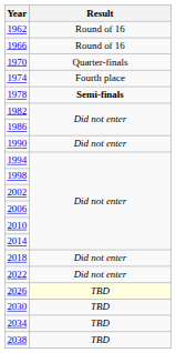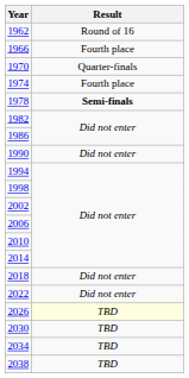1966 | Result: Round of 16 -> Fourth place
